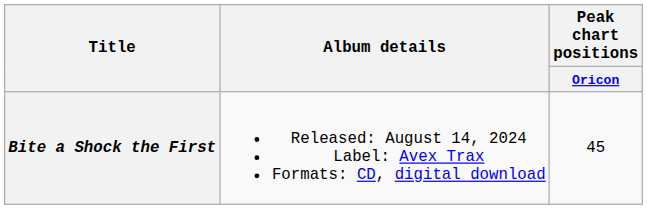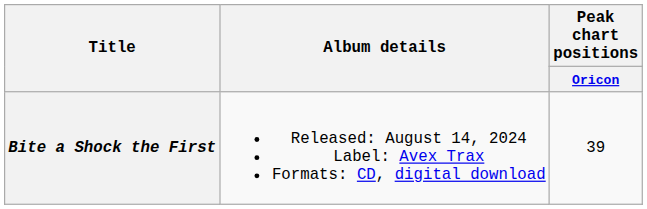Bite a Shock the First | Peak chart positions / Oricon: 45 -> 39
